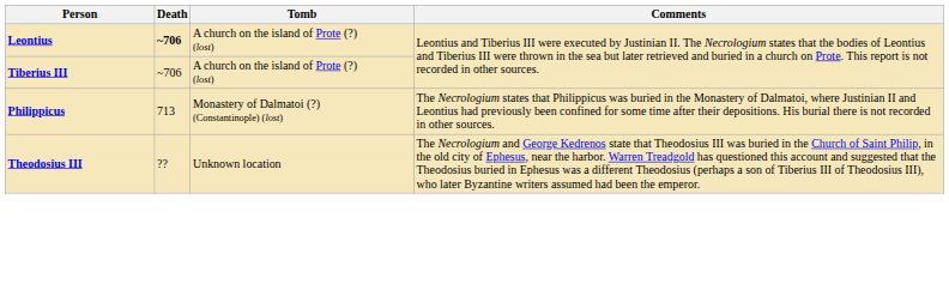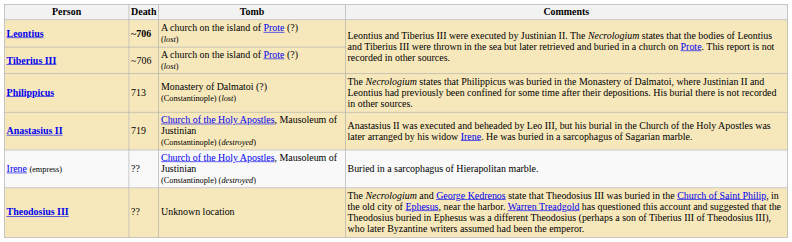+ row: Anastasius II | 719 | Church of the Holy Apostles, Mausoleum of Justinian (Constantinople) (destroyed) | Anastasius II was executed and beheaded by Leo III, but his burial in the Church of the Holy Apostles was later arranged by his widow Irene. He was buried in a sarcophagus of Sagarian marble.
+ row: Irene (empress) | ?? | Church of the Holy Apostles, Mausoleum of Justinian (Constantinople) (destroyed) | Buried in a sarcophagus of Hierapolitan marble.
